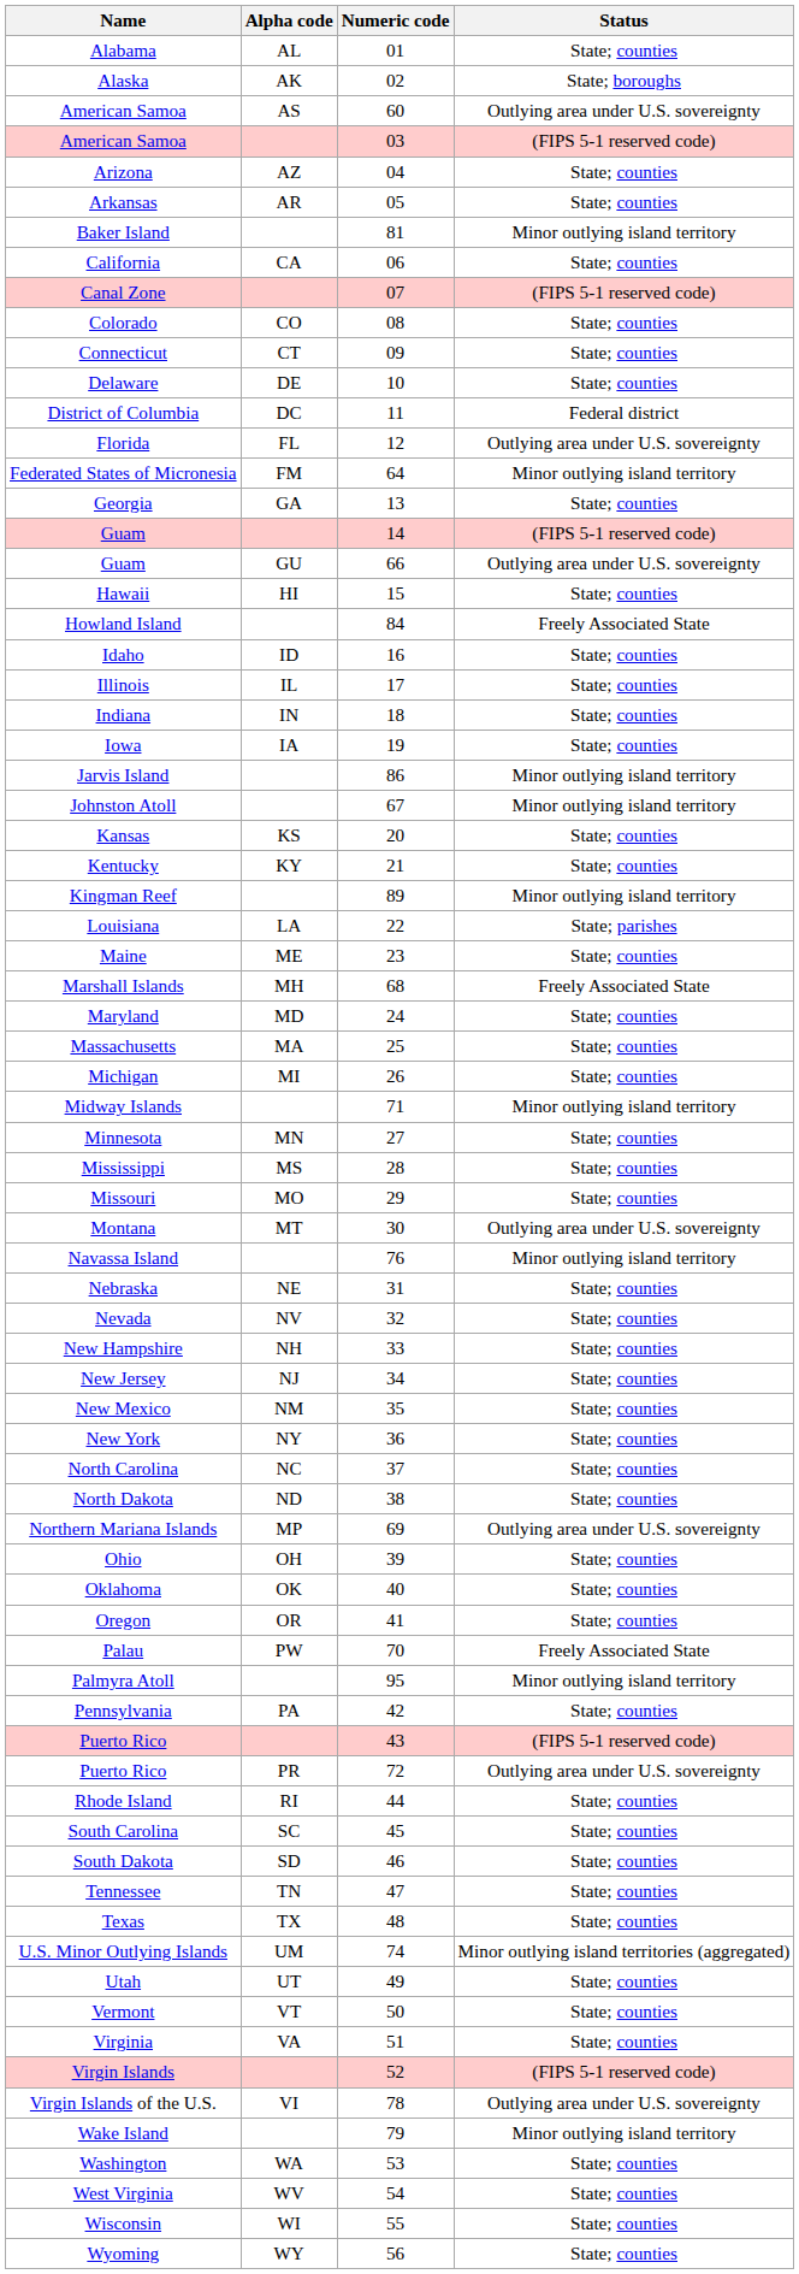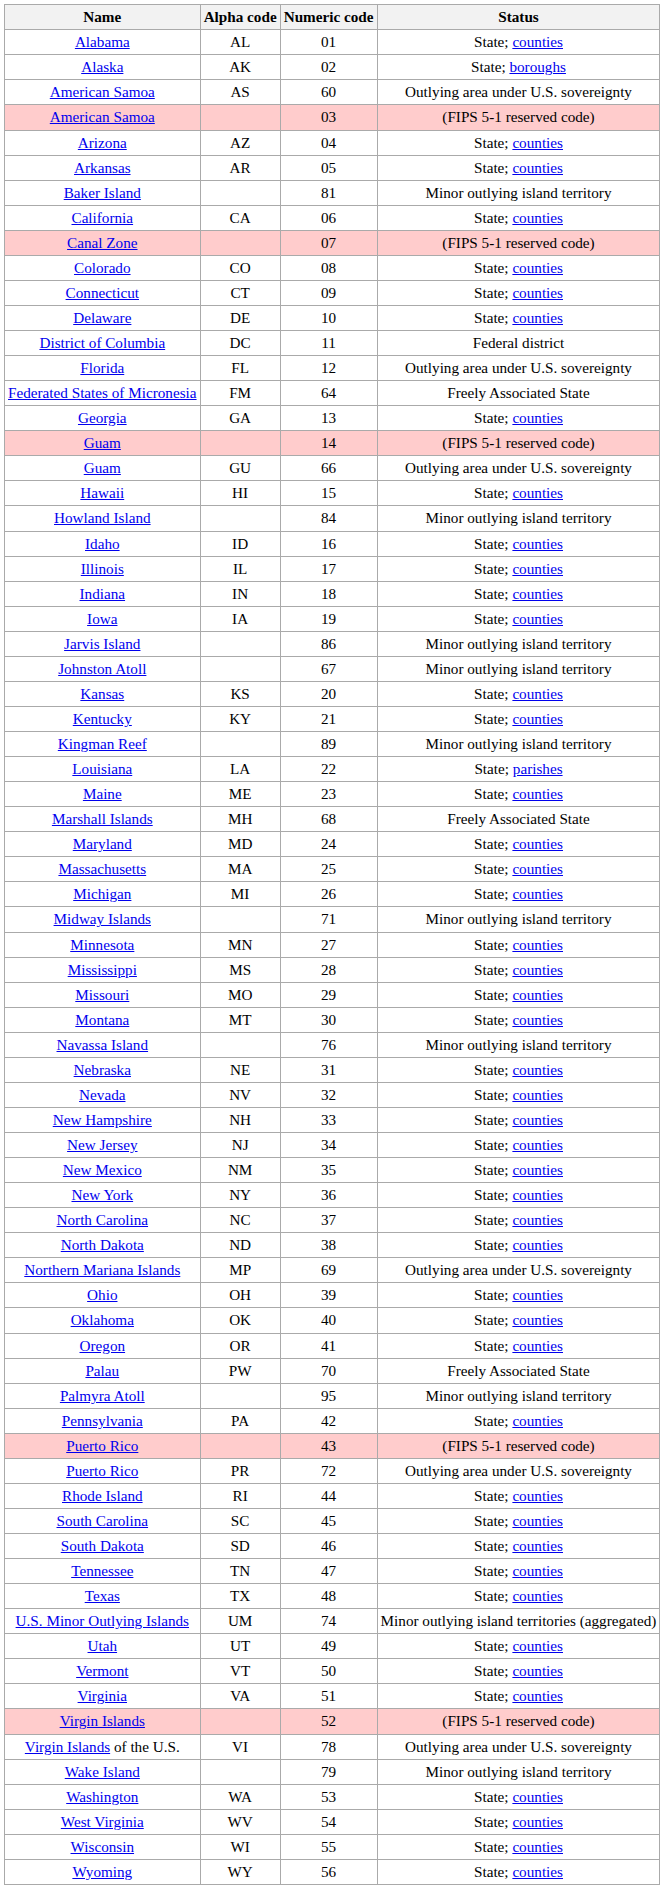Federated States of Micronesia | Status: Minor outlying island territory -> Freely Associated State
Howland Island | Status: Freely Associated State -> Minor outlying island territory
Montana | Status: Outlying area under U.S. sovereignty -> State; counties
